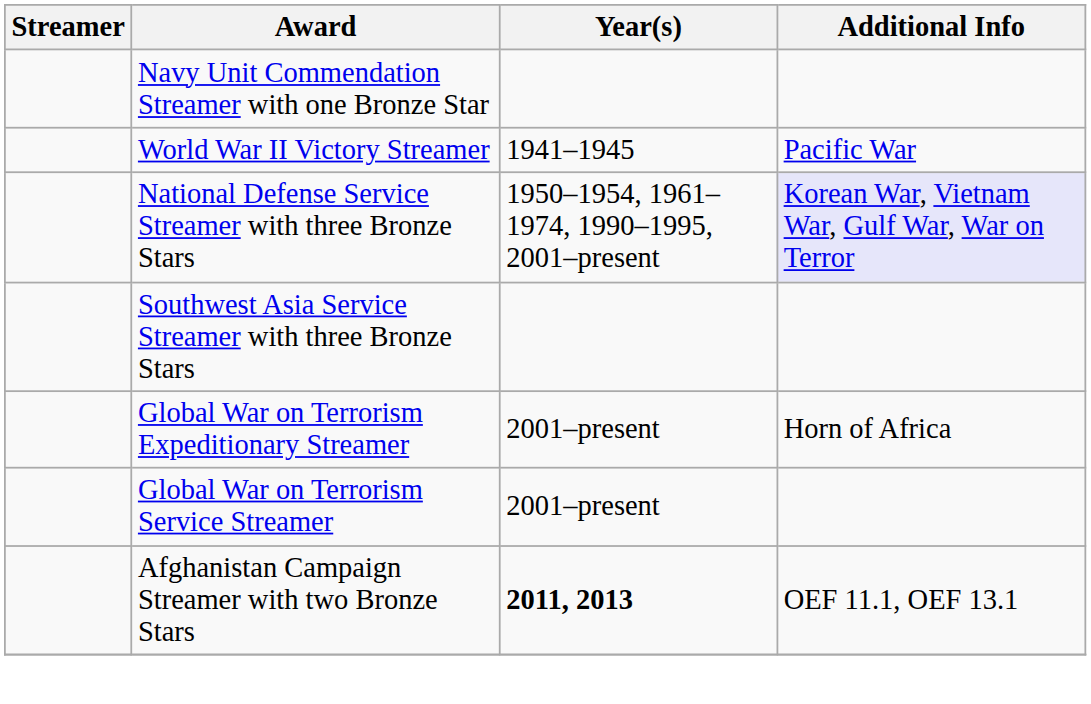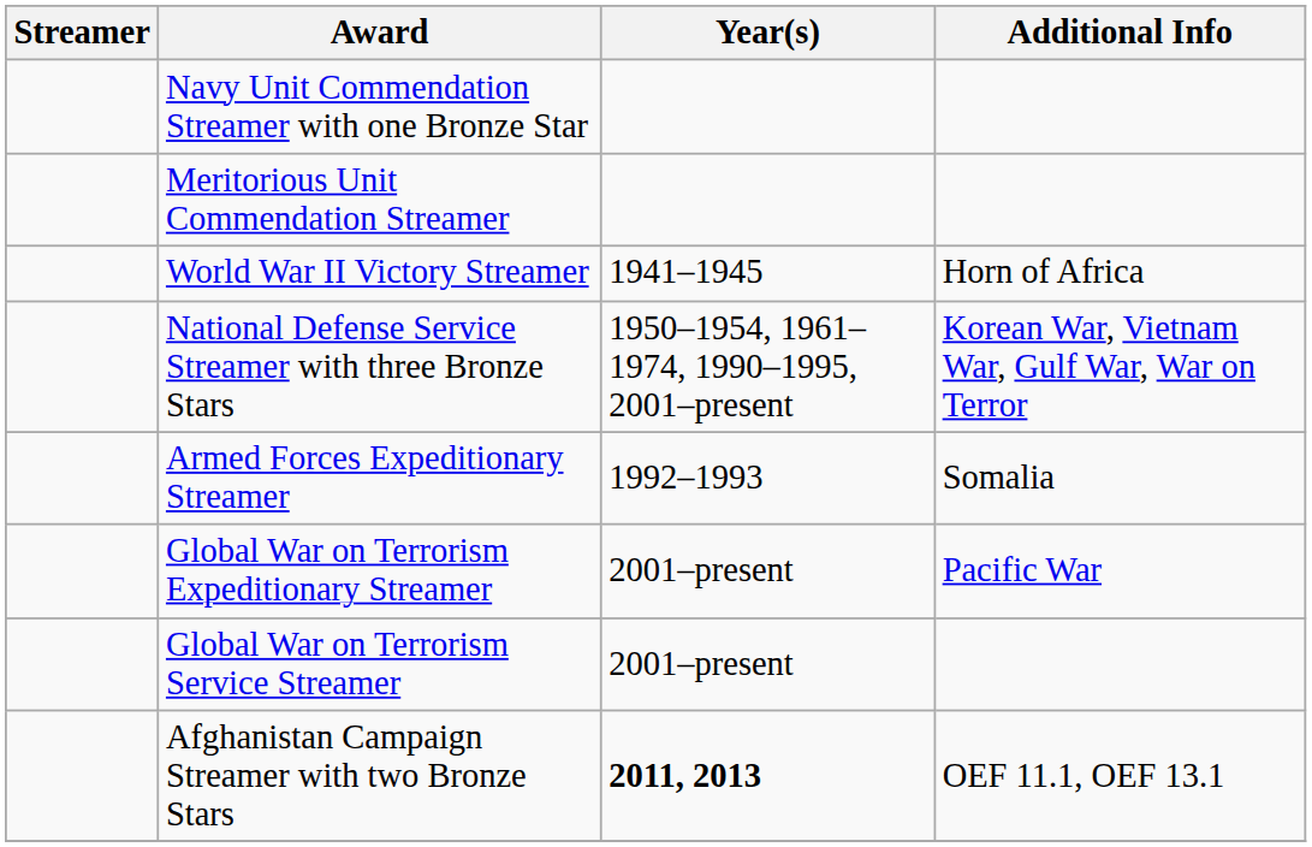+ row: Meritorious Unit Commendation Streamer
World War II Victory Streamer | Additional Info: Pacific War -> Horn of Africa
National Defense Service Streamer with three Bronze Stars | Additional Info: lavender background -> no background
+ row: Armed Forces Expeditionary Streamer | 1992–1993 | Somalia
- row: Southwest Asia Service Streamer with three Bronze Stars
Global War on Terrorism Expeditionary Streamer | Additional Info: Horn of Africa -> Pacific War
